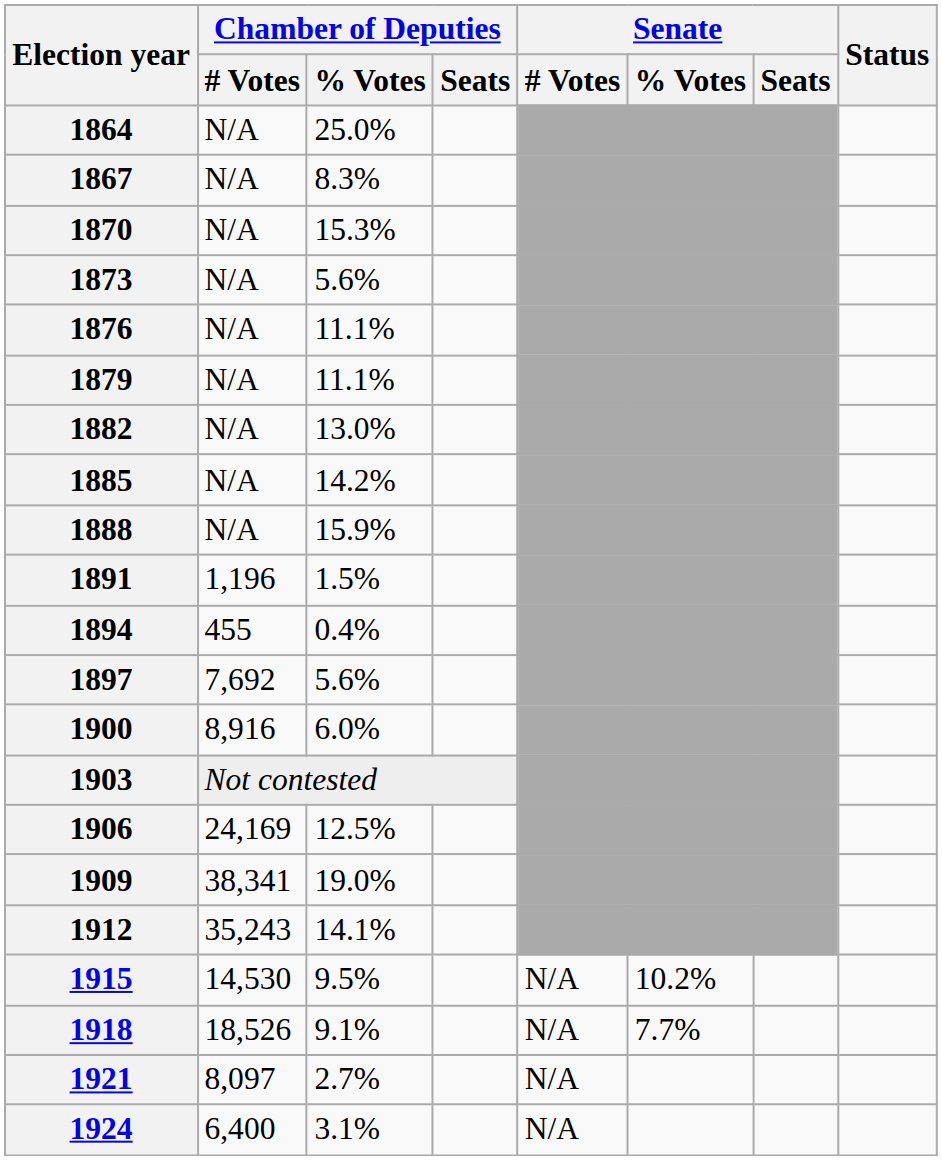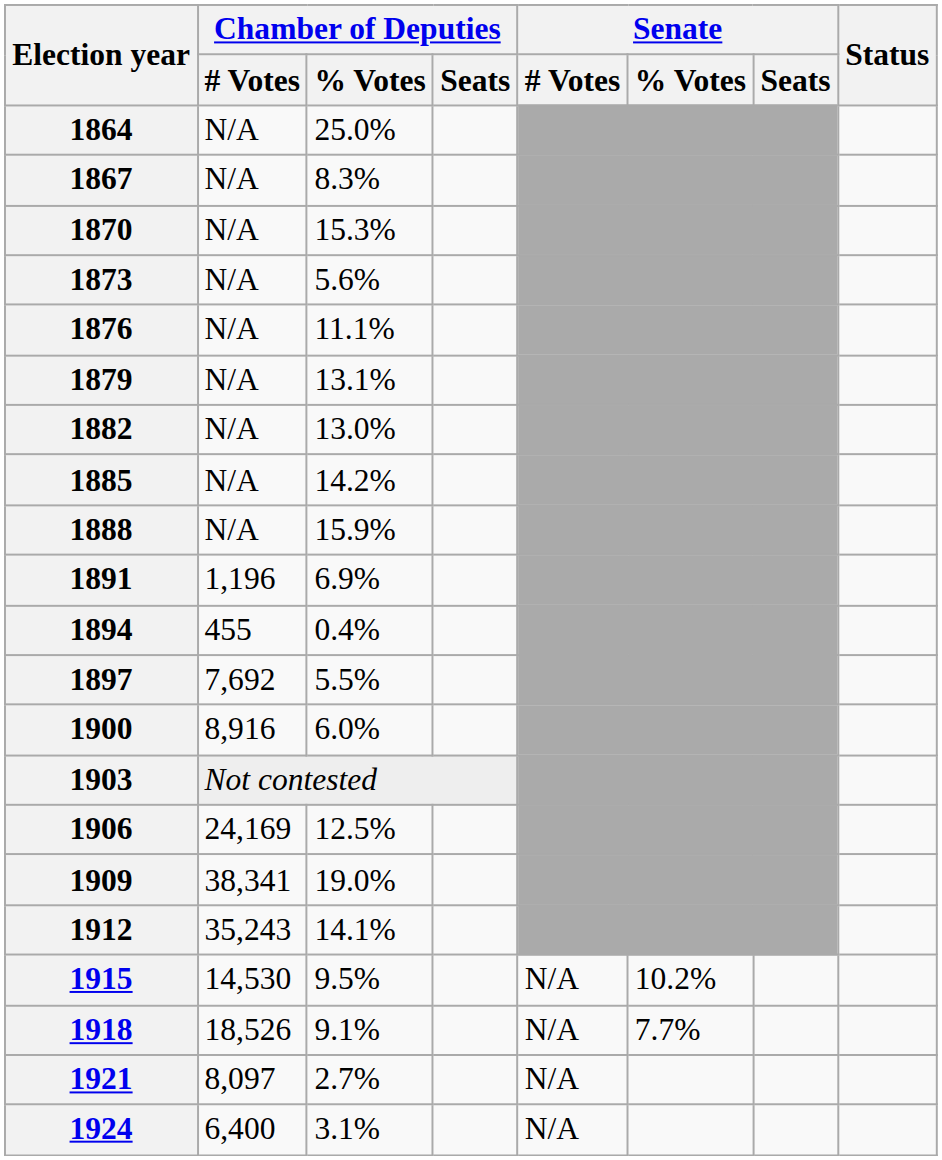1879 | Chamber of Deputies / % Votes: 11.1% -> 13.1%
1891 | Chamber of Deputies / % Votes: 1.5% -> 6.9%
1897 | Chamber of Deputies / % Votes: 5.6% -> 5.5%
